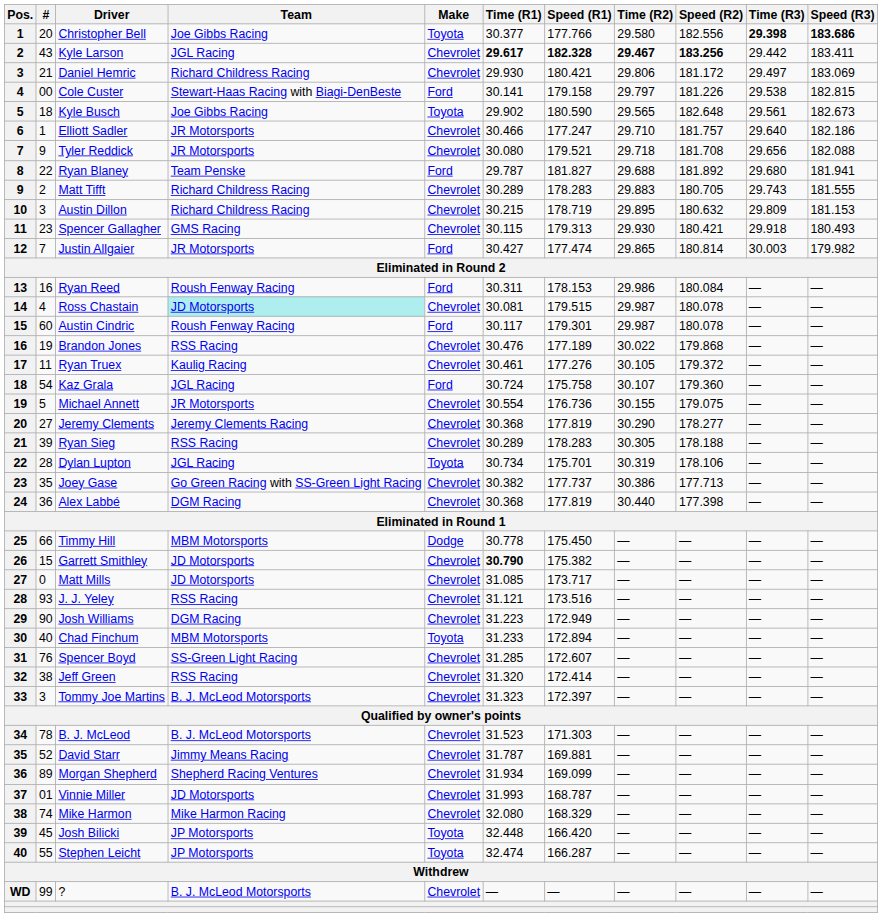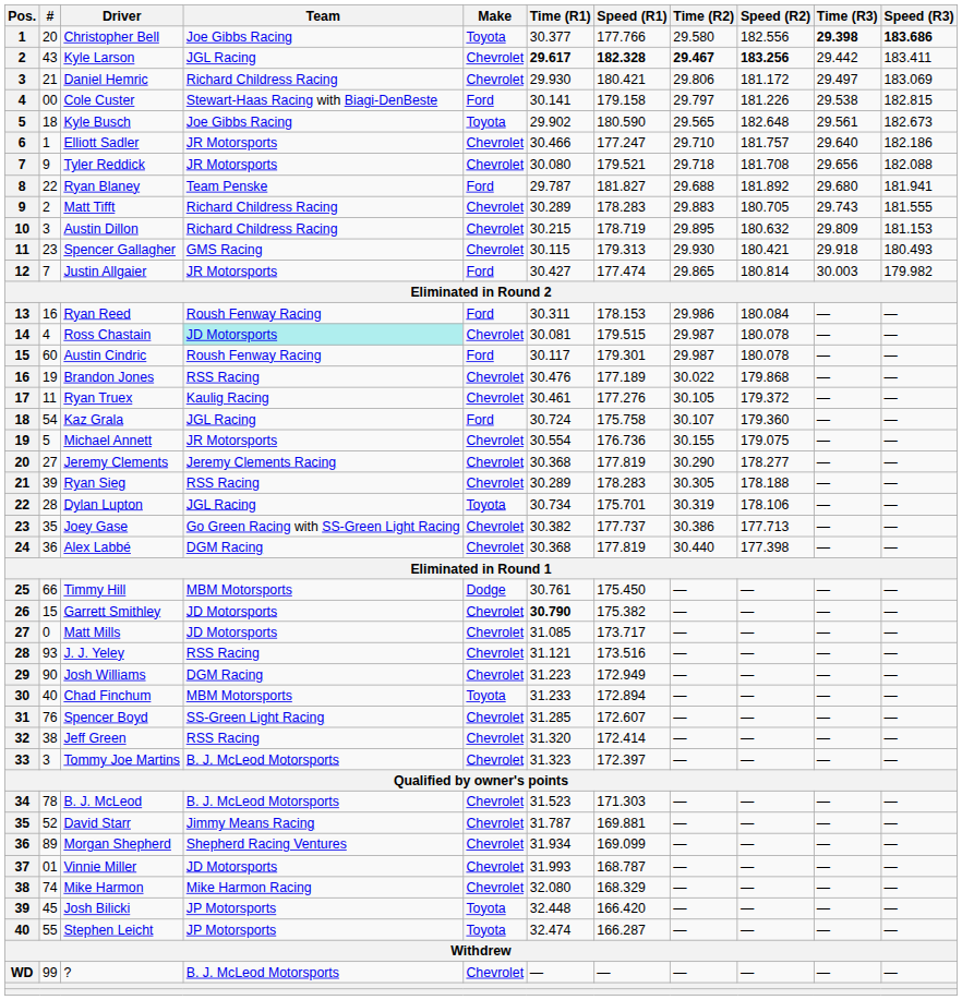Timmy Hill | Time (R1): 30.778 -> 30.761
